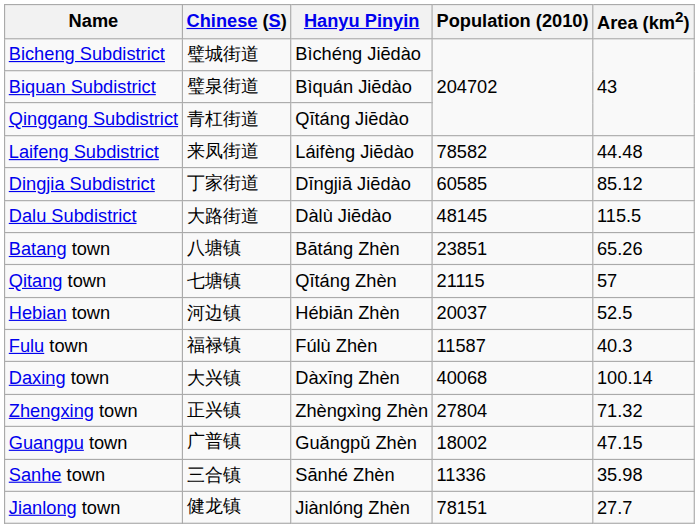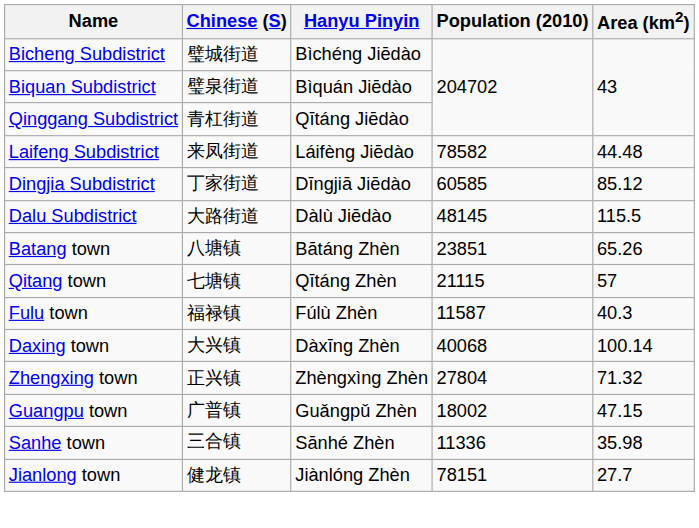- row: Hebian town | 河边镇 | Hébiān Zhèn | 20037 | 52.5
